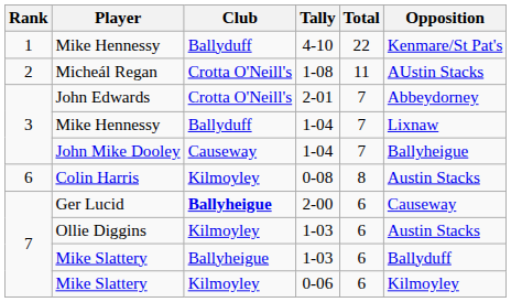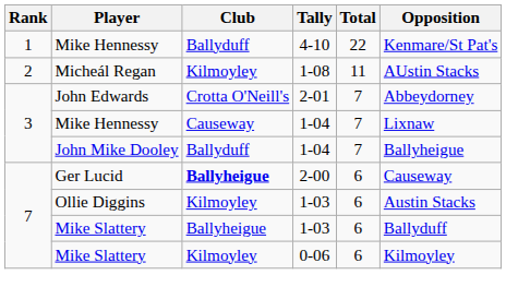Micheál Regan | Club: Crotta O'Neill's -> Kilmoyley
Mike Hennessy / 1-04 | Club: Ballyduff -> Causeway
John Mike Dooley | Club: Causeway -> Ballyduff
- row: 6 | Colin Harris | Kilmoyley | 0-08 | 8 | Austin Stacks
